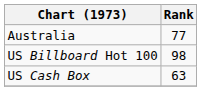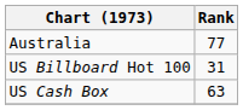US Billboard Hot 100 | Rank: 98 -> 31
